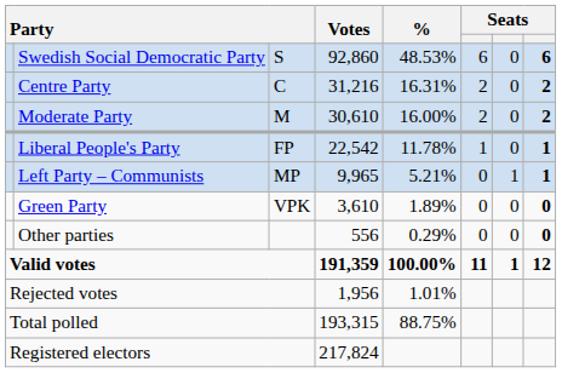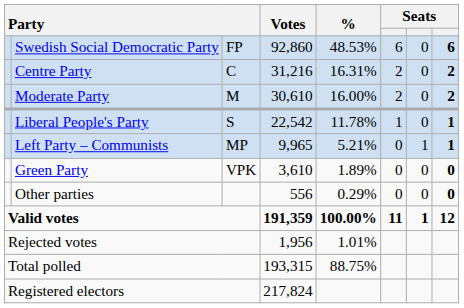Swedish Social Democratic Party | column 3: S -> FP
Liberal People's Party | column 3: FP -> S
